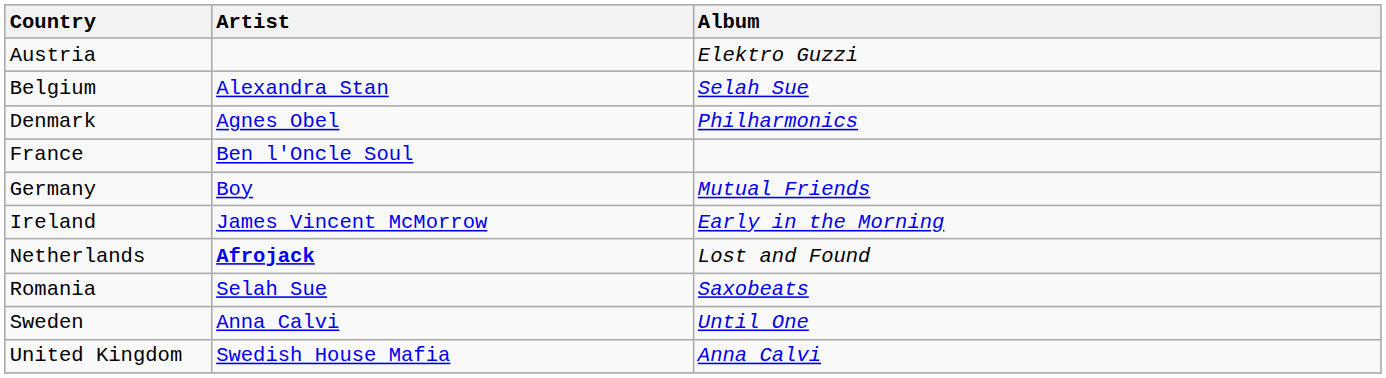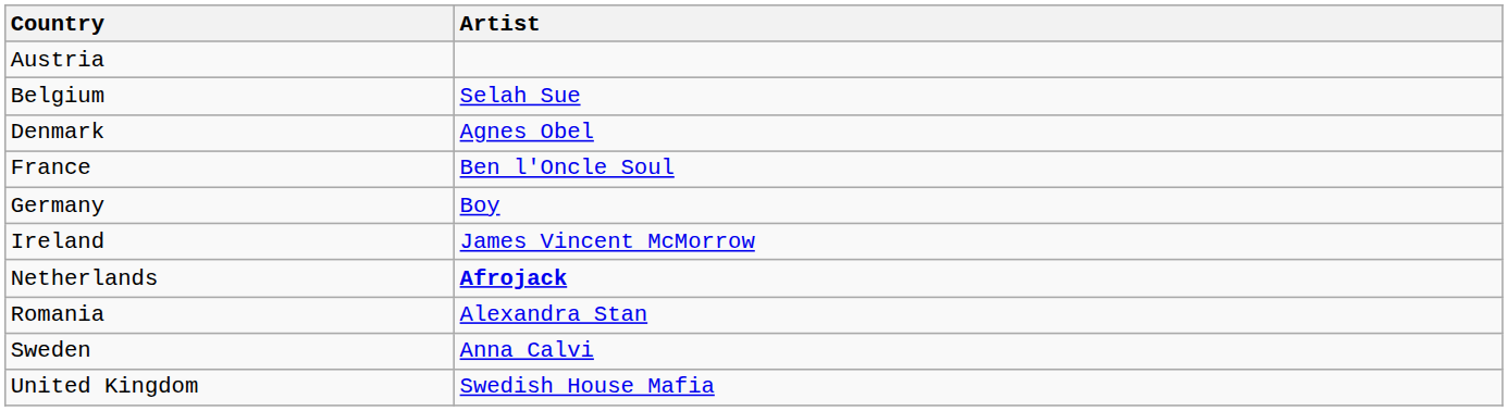- column: Album | Elektro Guzzi | Selah Sue | Philharmonics | Mutual Friends | Early in the Morning | Lost and Found | Saxobeats | Until One | Anna Calvi
Belgium | Artist: Alexandra Stan -> Selah Sue
Romania | Artist: Selah Sue -> Alexandra Stan
